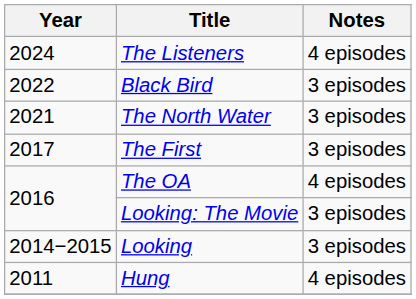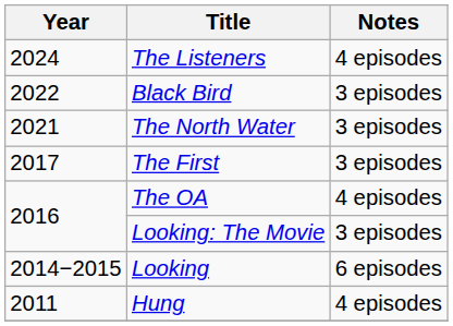Looking | Notes: 3 episodes -> 6 episodes
